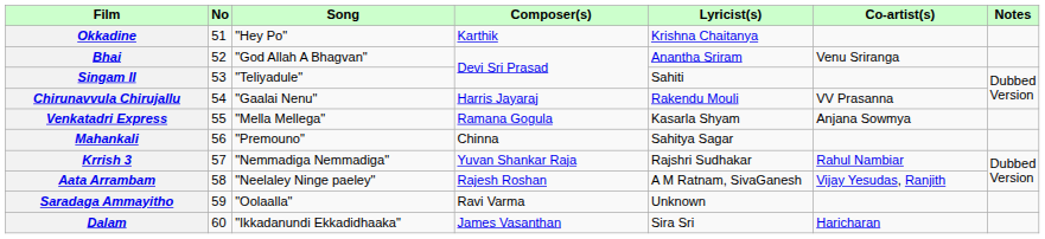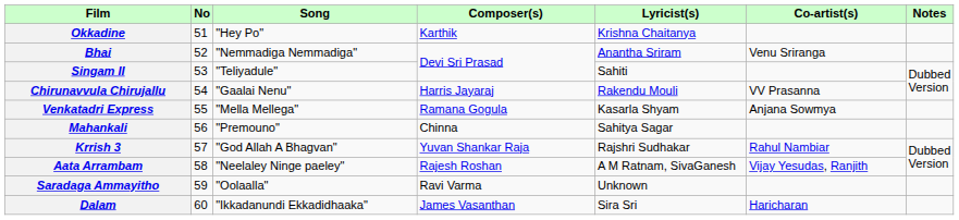Bhai | Song: "God Allah A Bhagvan" -> "Nemmadiga Nemmadiga"
Krrish 3 | Song: "Nemmadiga Nemmadiga" -> "God Allah A Bhagvan"
